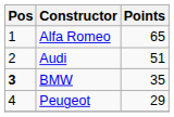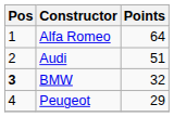Alfa Romeo | Points: 65 -> 64
BMW | Points: 35 -> 32
